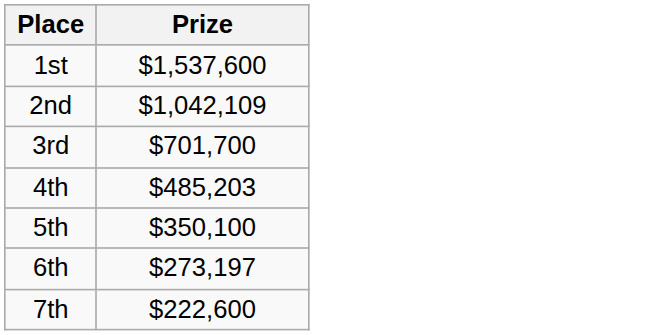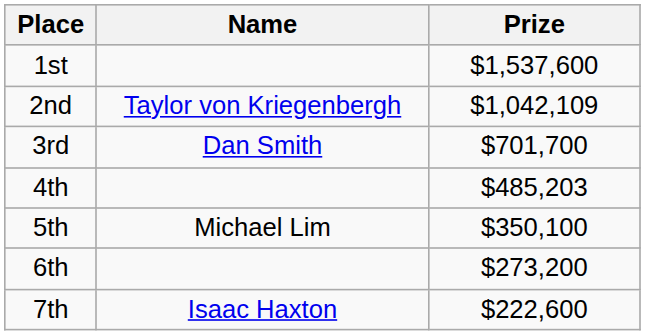+ column: Name | Taylor von Kriegenbergh | Dan Smith | Michael Lim | Isaac Haxton
6th | Prize: $273,197 -> $273,200
